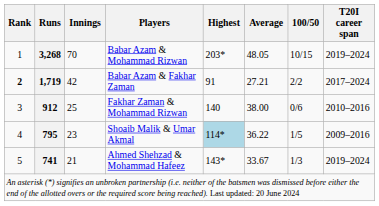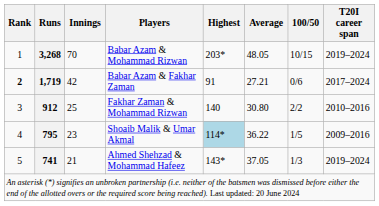Babar Azam & Fakhar Zaman | 100/50: 2/2 -> 0/6
Fakhar Zaman & Mohammad Rizwan | Average: 38.00 -> 30.80
Fakhar Zaman & Mohammad Rizwan | 100/50: 0/6 -> 2/2
Ahmed Shehzad & Mohammad Hafeez | Average: 33.67 -> 37.05
